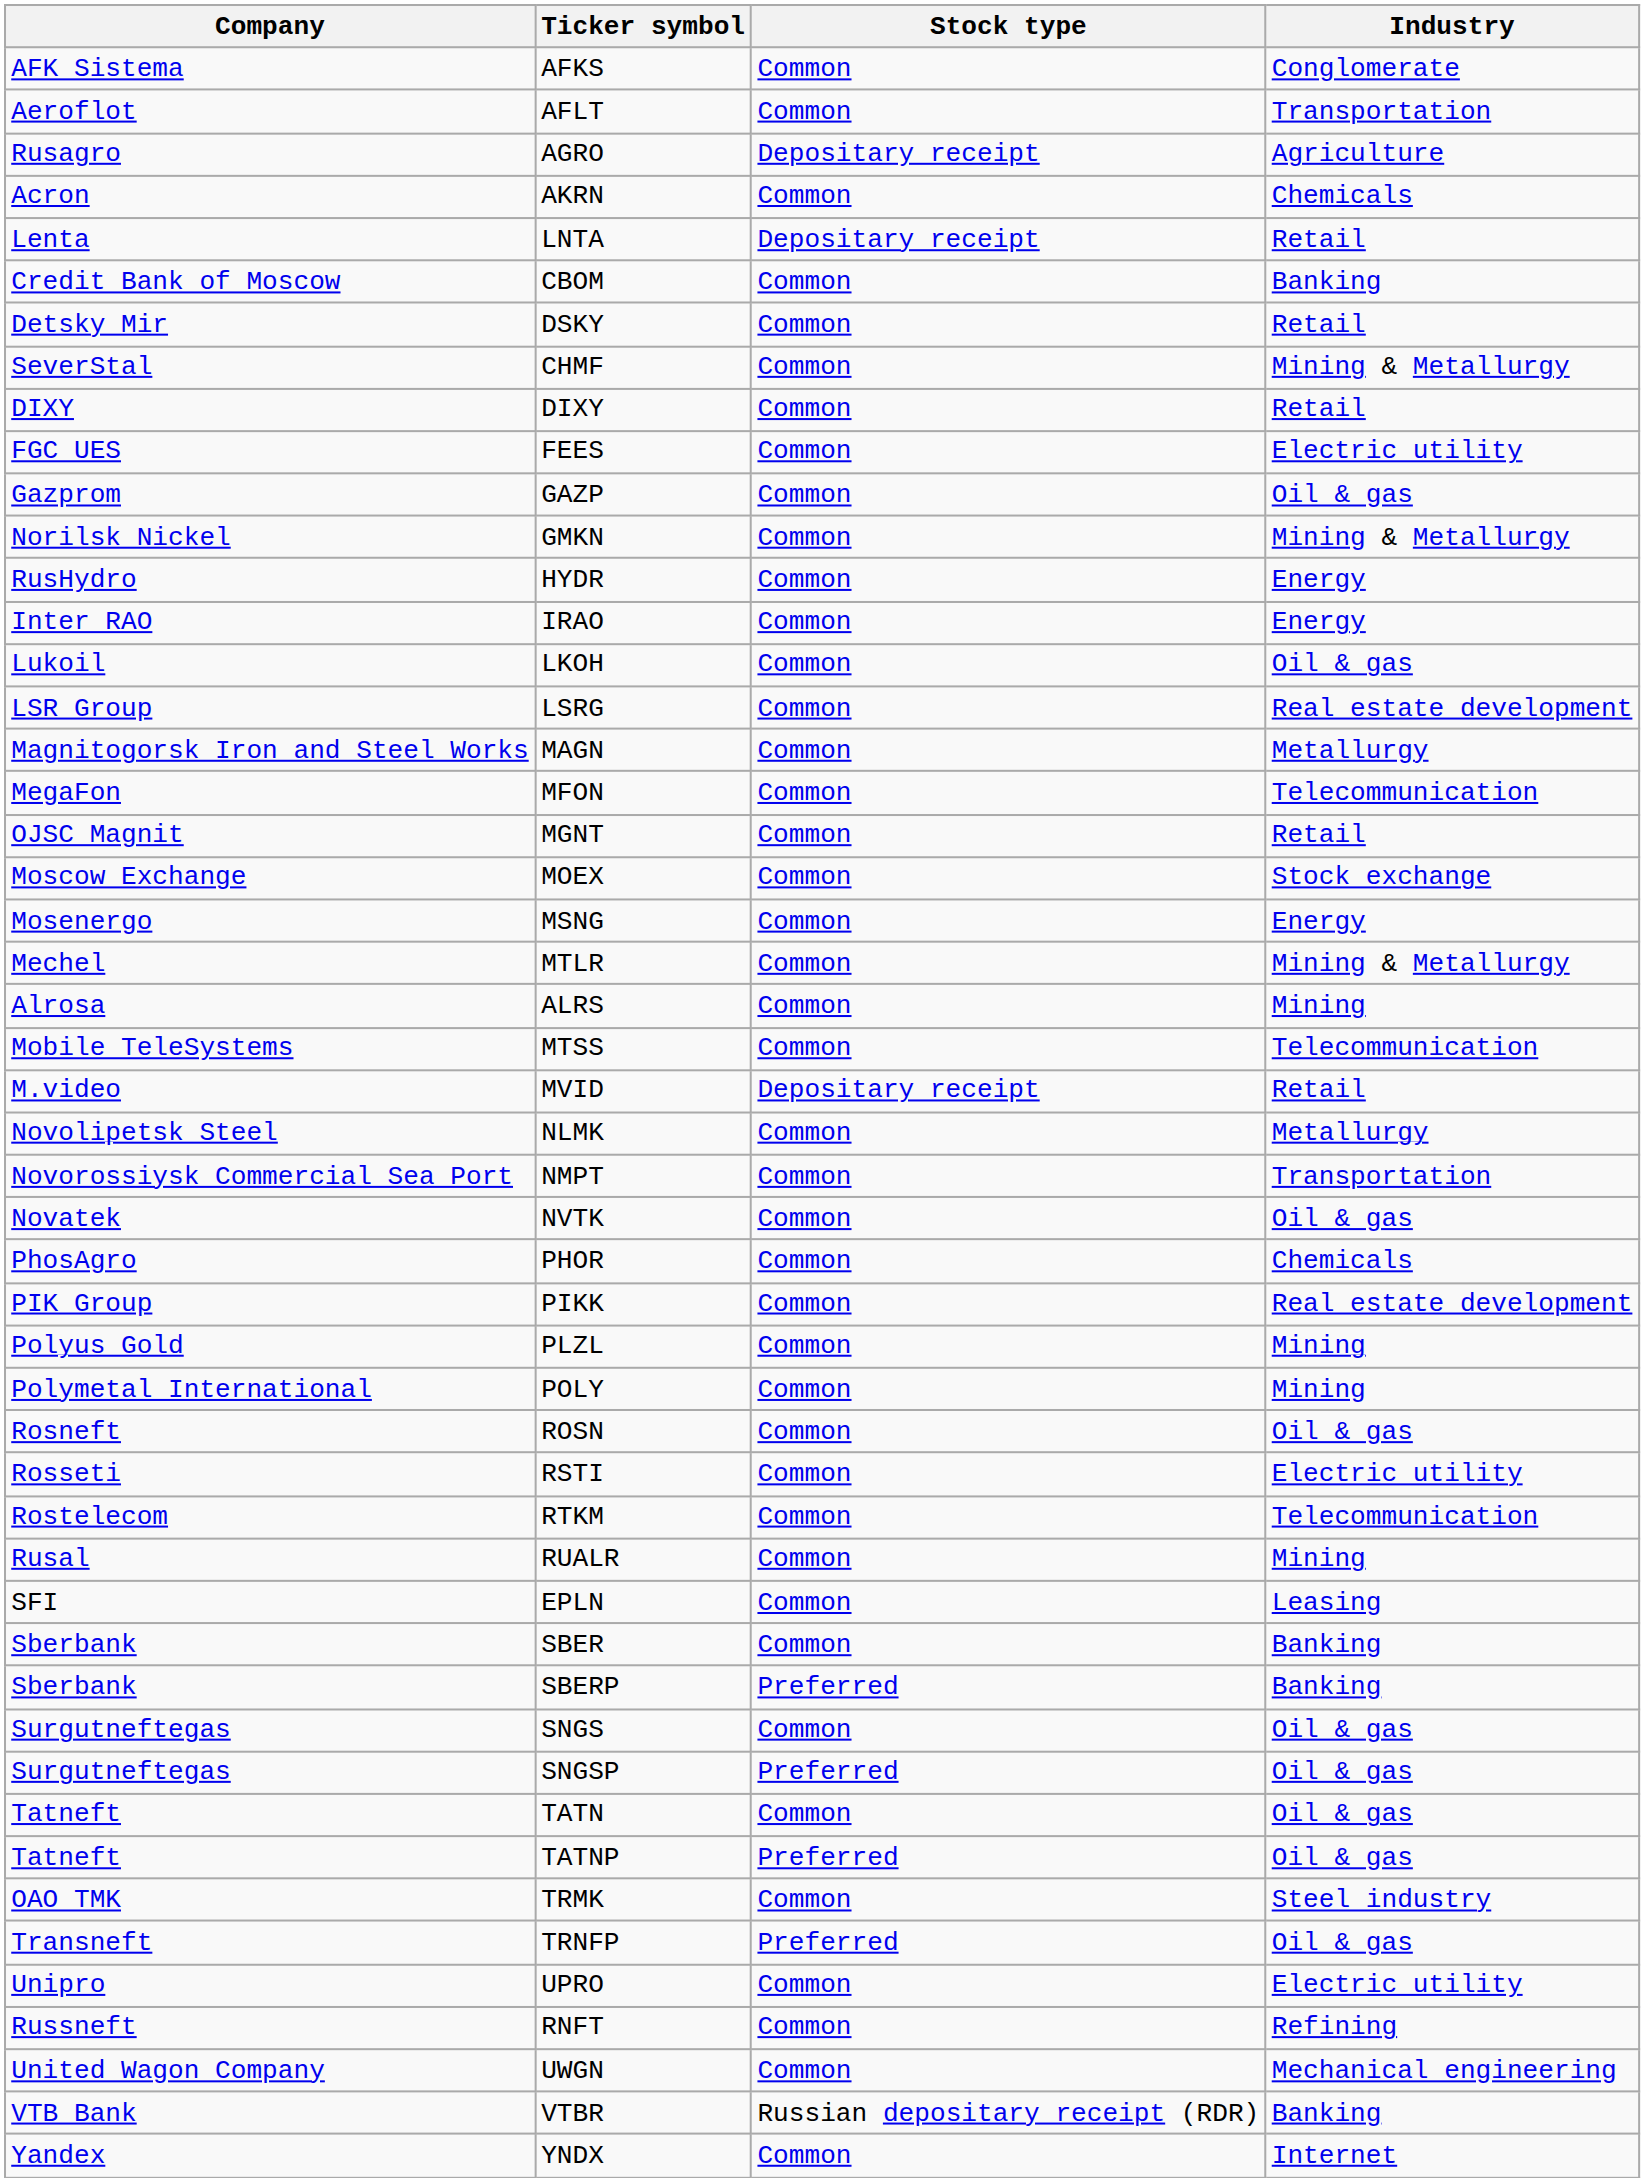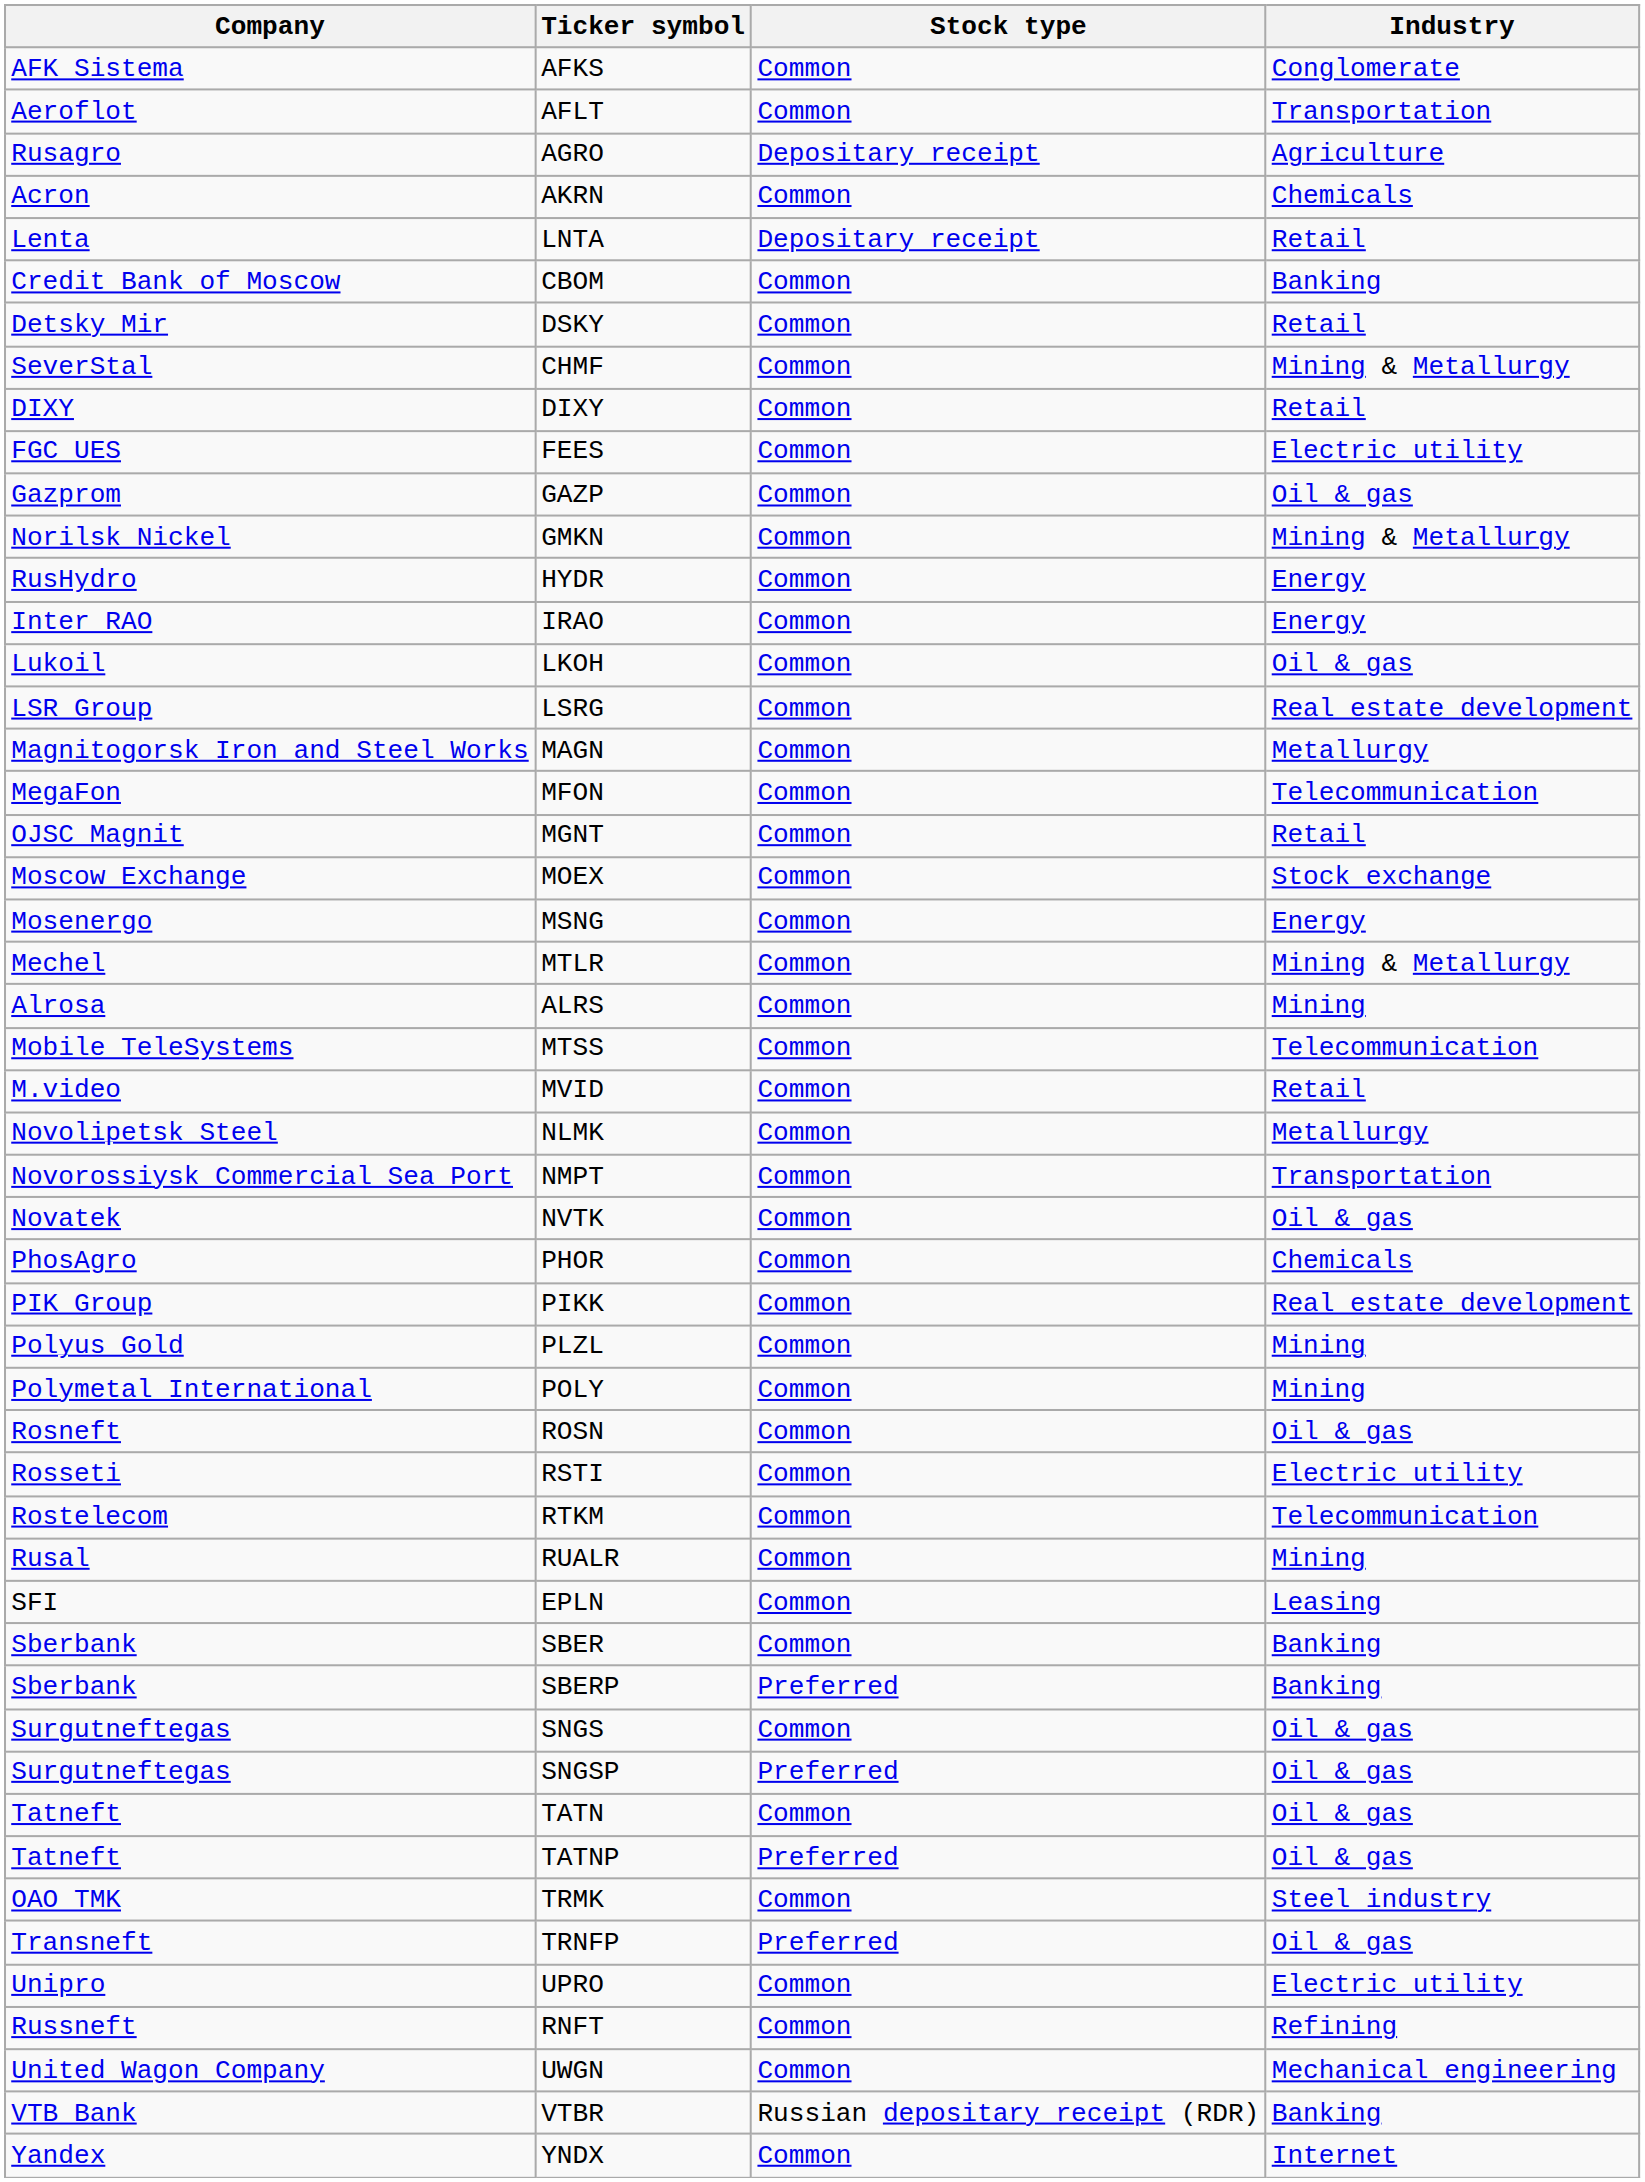MVID | Stock type: Depositary receipt -> Common
